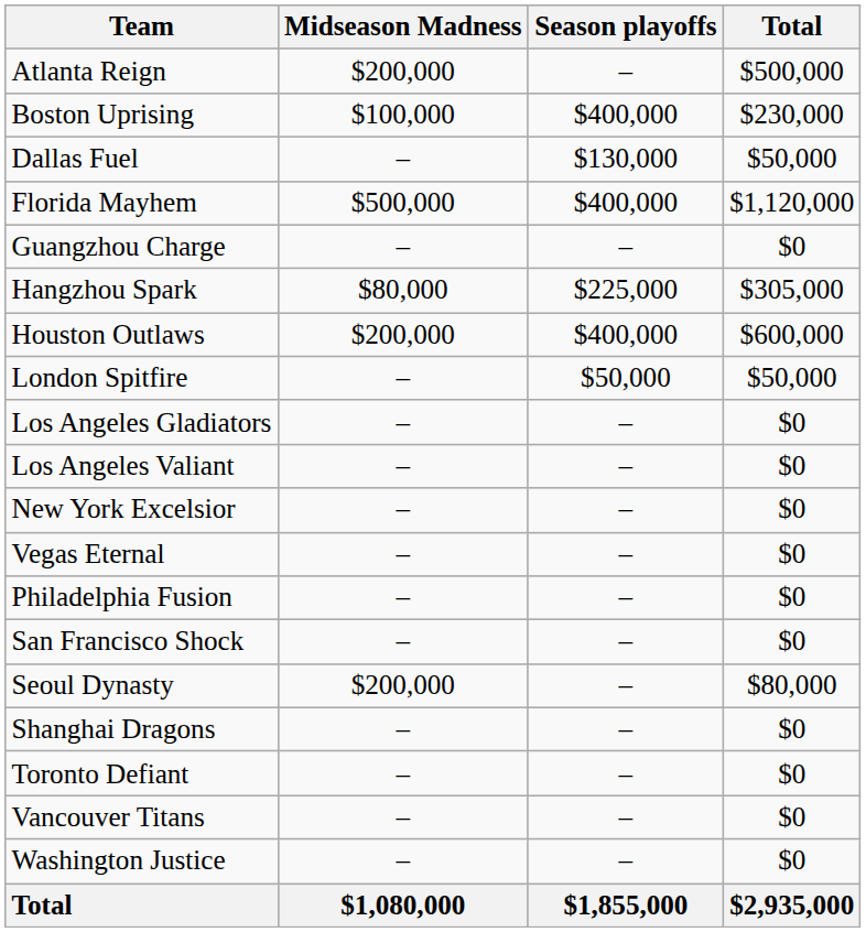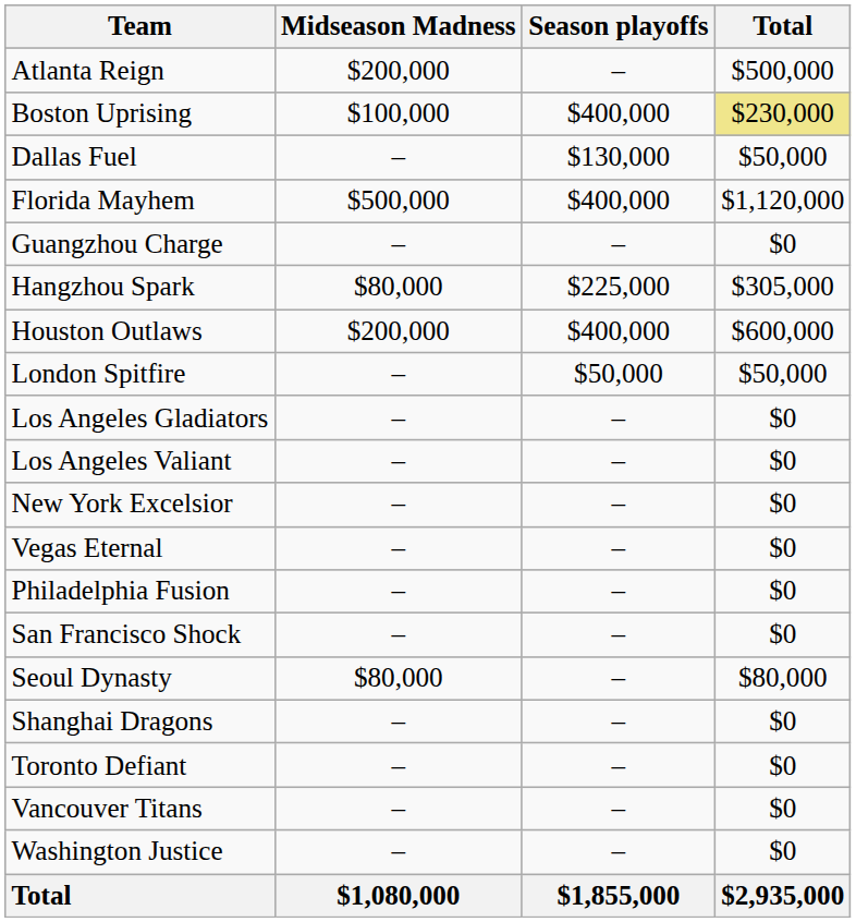Boston Uprising | Total: no background -> khaki background
Seoul Dynasty | Midseason Madness: $200,000 -> $80,000
